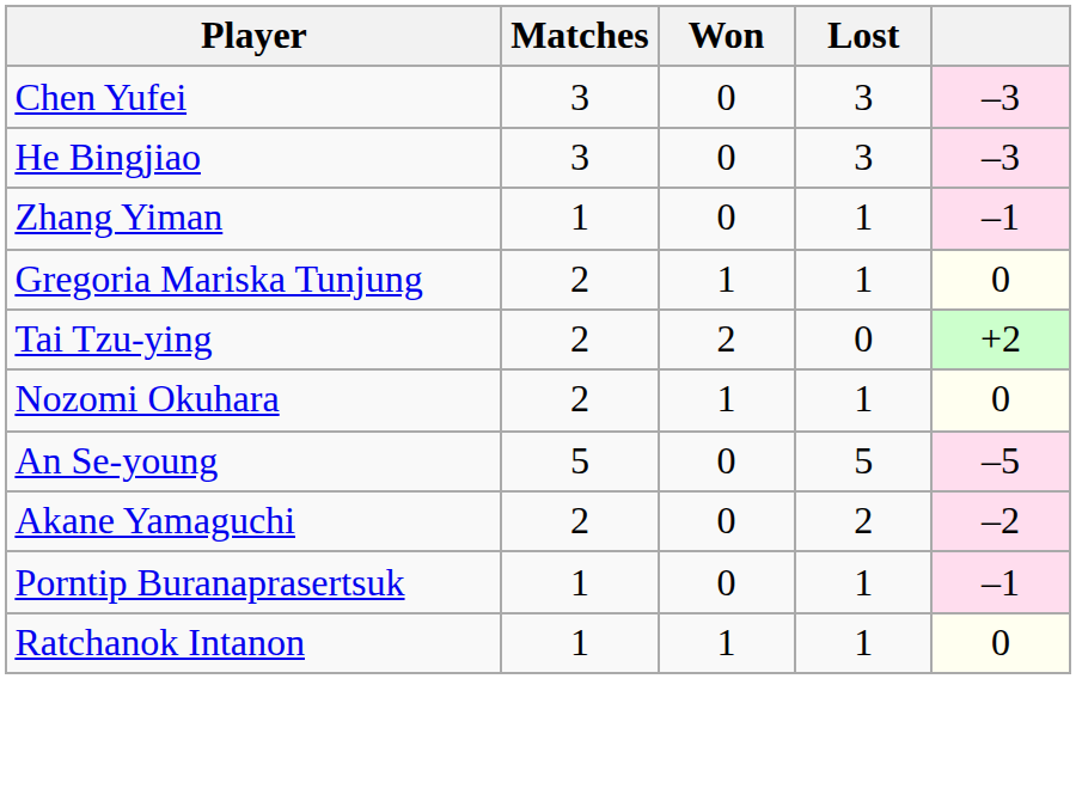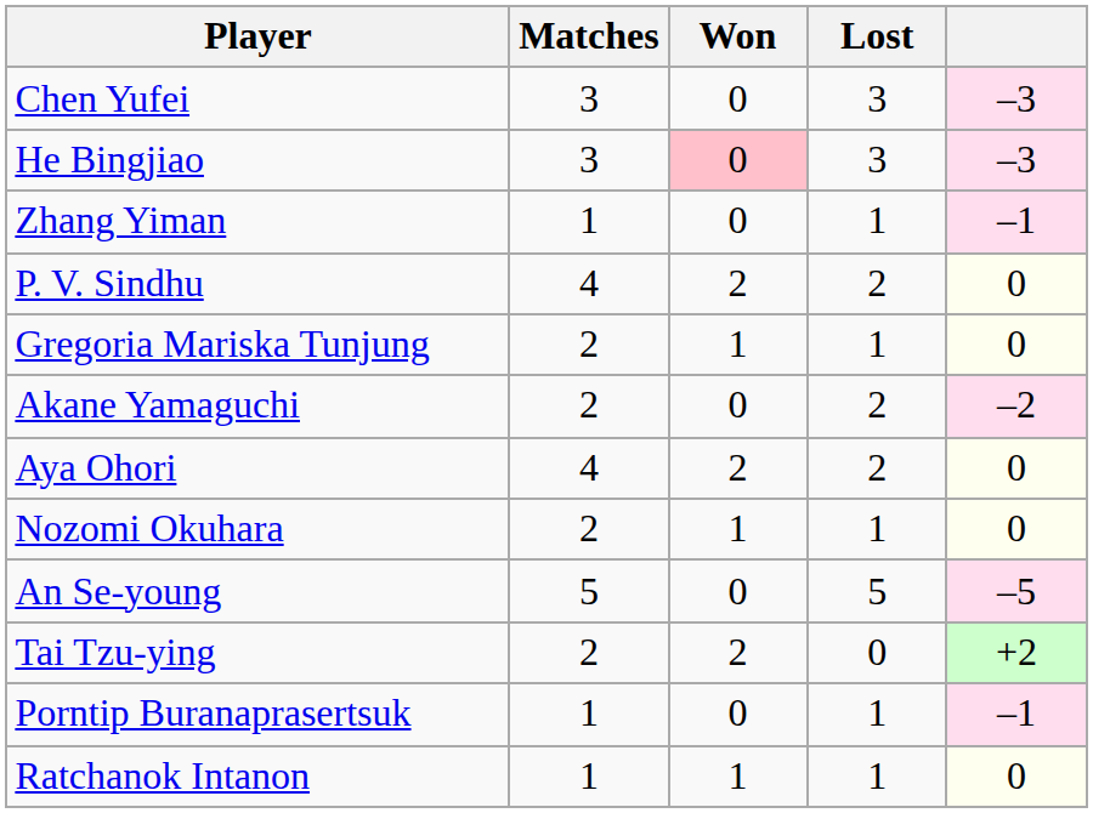He Bingjiao | Won: no background -> pink background
+ row: P. V. Sindhu | 4 | 2 | 2 | 0
rows swapped: Akane Yamaguchi <-> Tai Tzu-ying
+ row: Aya Ohori | 4 | 2 | 2 | 0
